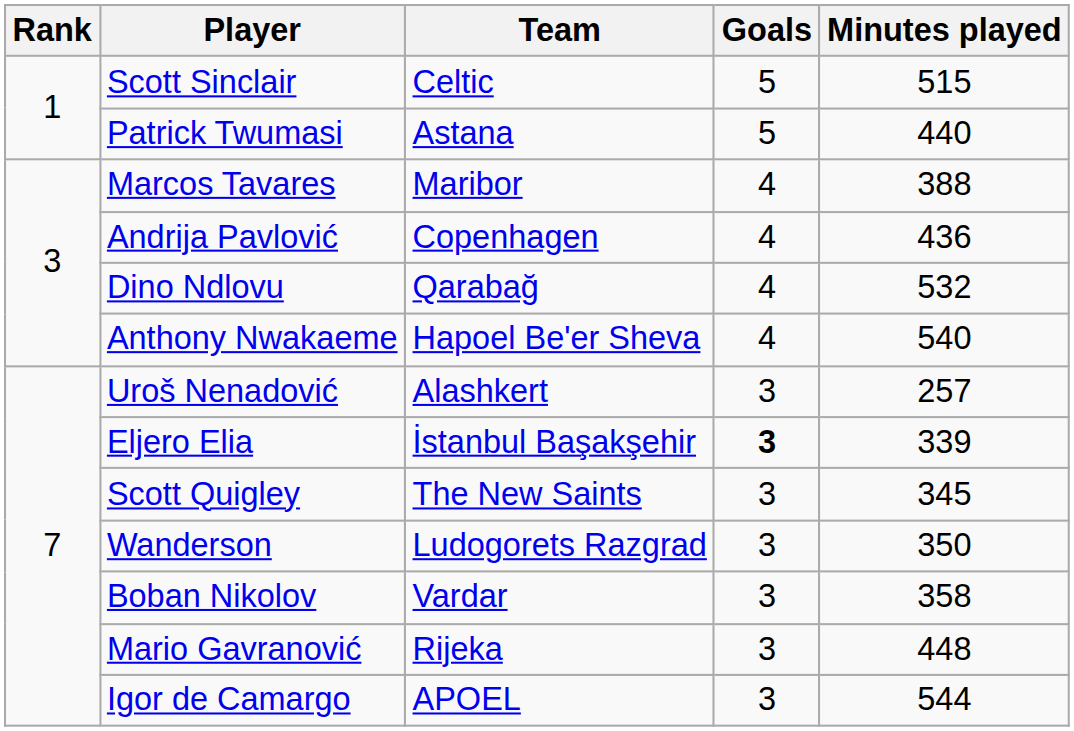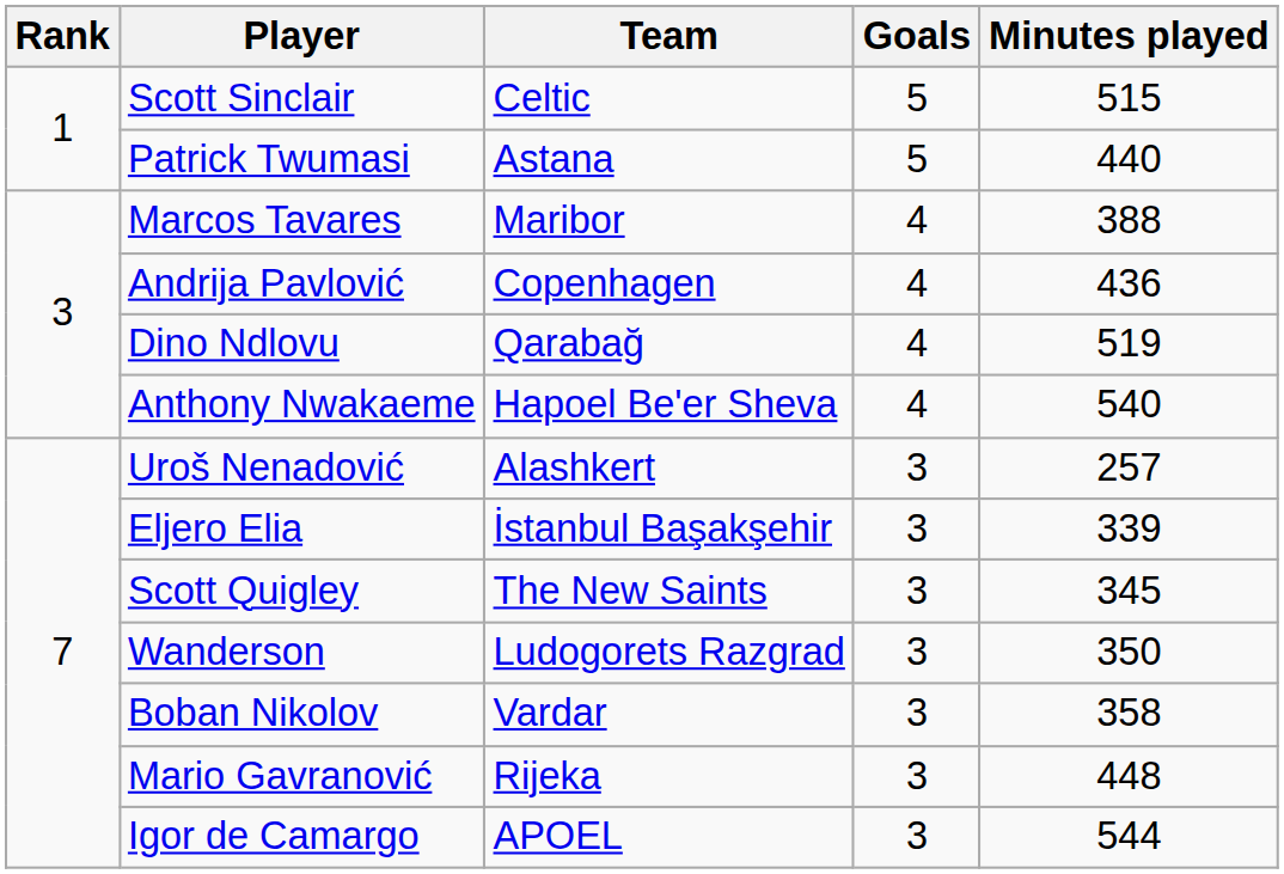Dino Ndlovu | Minutes played: 532 -> 519
Eljero Elia | Goals: bold -> normal
